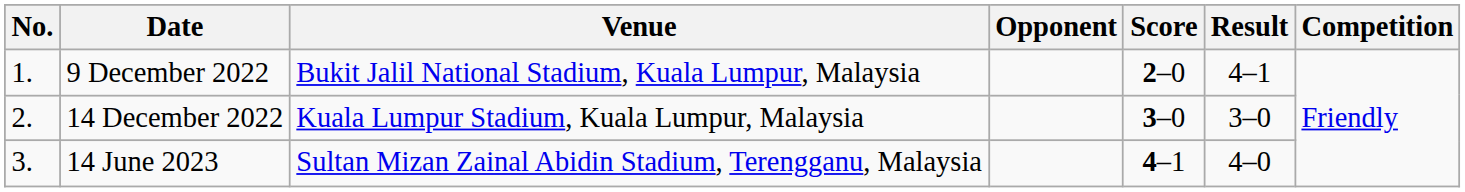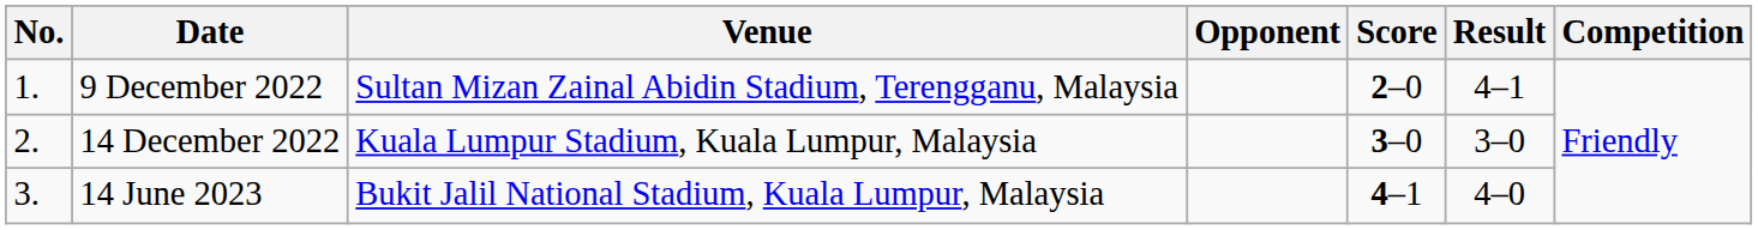9 December 2022 | Venue: Bukit Jalil National Stadium, Kuala Lumpur, Malaysia -> Sultan Mizan Zainal Abidin Stadium, Terengganu, Malaysia
14 June 2023 | Venue: Sultan Mizan Zainal Abidin Stadium, Terengganu, Malaysia -> Bukit Jalil National Stadium, Kuala Lumpur, Malaysia
